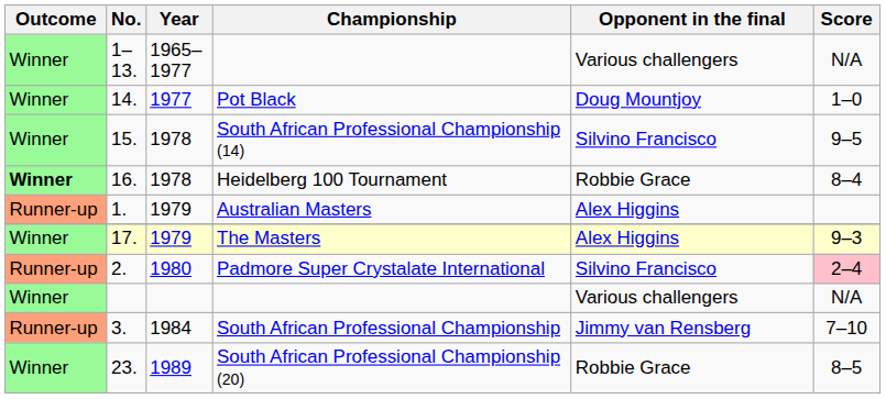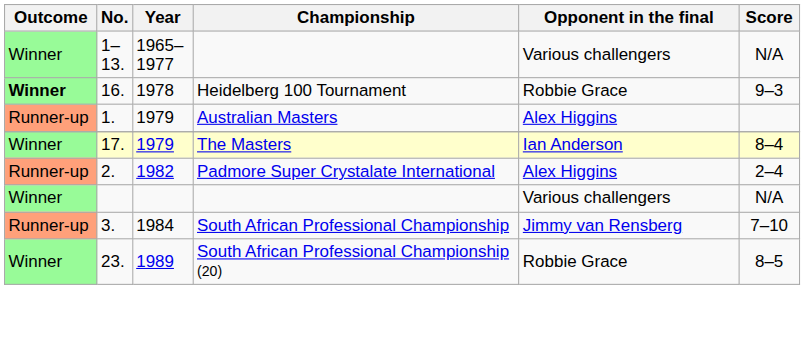- row: Winner | 14. | 1977 | Pot Black | Doug Mountjoy | 1–0
- row: Winner | 15. | 1978 | South African Professional Championship (14) | Silvino Francisco | 9–5
Heidelberg 100 Tournament | Score: 8–4 -> 9–3
The Masters | Opponent in the final: Alex Higgins -> Ian Anderson
The Masters | Score: 9–3 -> 8–4
Padmore Super Crystalate International | Year: 1980 -> 1982
Padmore Super Crystalate International | Opponent in the final: Silvino Francisco -> Alex Higgins
Padmore Super Crystalate International | Score: pink background -> no background
